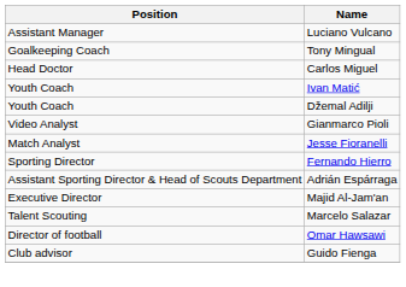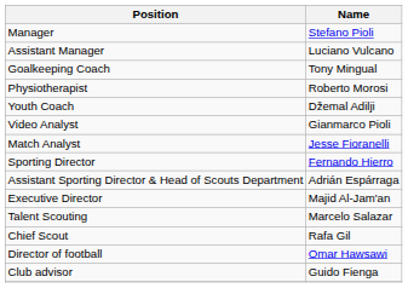+ row: Manager | Stefano Pioli
+ row: Physiotherapist | Roberto Morosi
- row: Head Doctor | Carlos Miguel
- row: Youth Coach | Ivan Matić
+ row: Chief Scout | Rafa Gil
